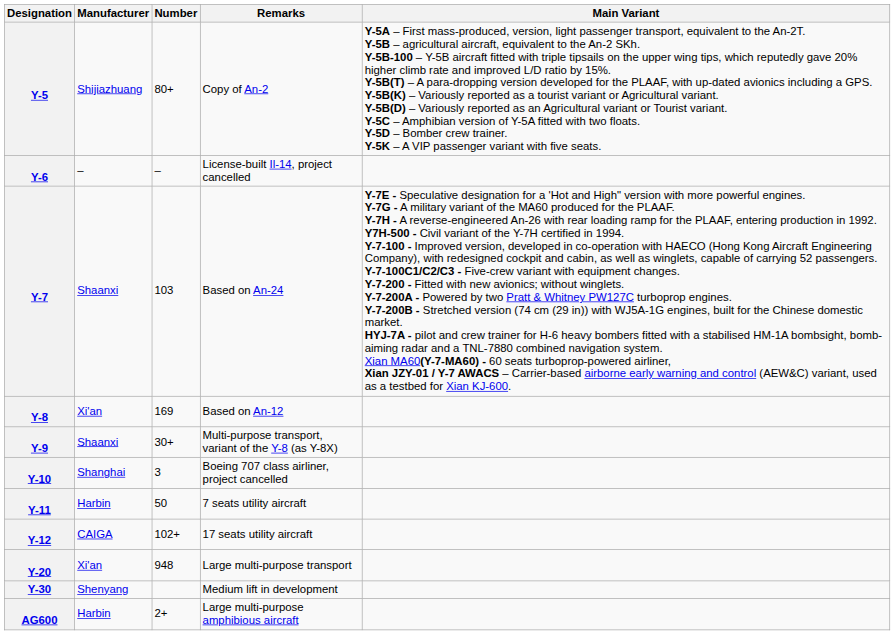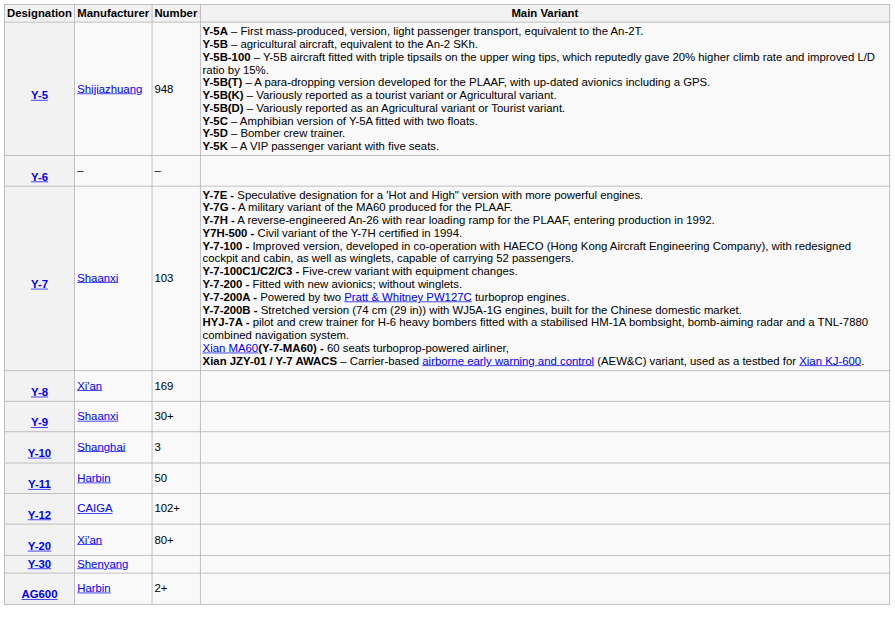- column: Remarks | Copy of An-2 | License-built Il-14, project cancelled | Based on An-24 | Based on An-12 | Multi-purpose transport, variant of the Y-8 (as Y-8X) | Boeing 707 class airliner, project cancelled | 7 seats utility aircraft | 17 seats utility aircraft | Large multi-purpose transport | Medium lift in development | Large multi-purpose amphibious aircraft
Y-5 | Number: 80+ -> 948
Y-20 | Number: 948 -> 80+
